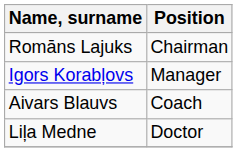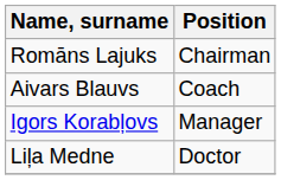rows swapped: Igors Korabļovs <-> Aivars Blauvs
